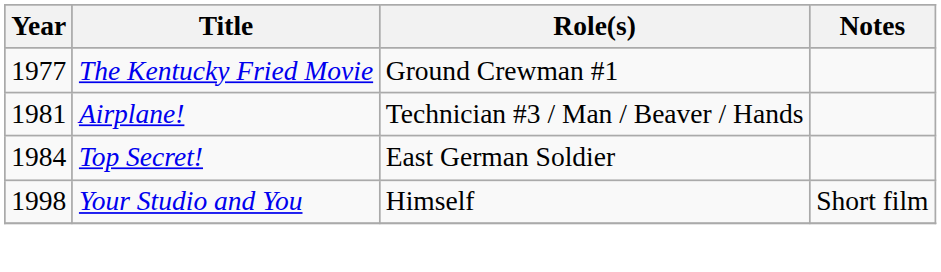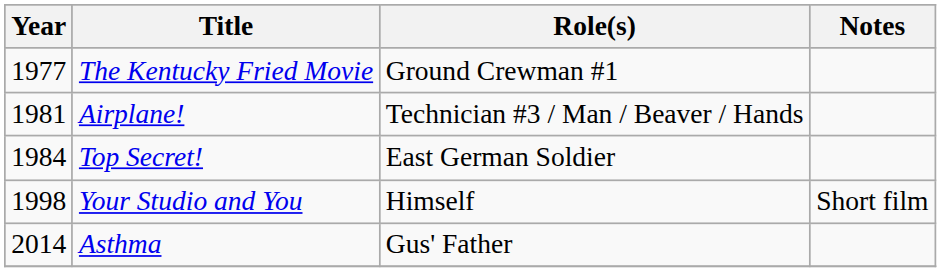+ row: 2014 | Asthma | Gus' Father
